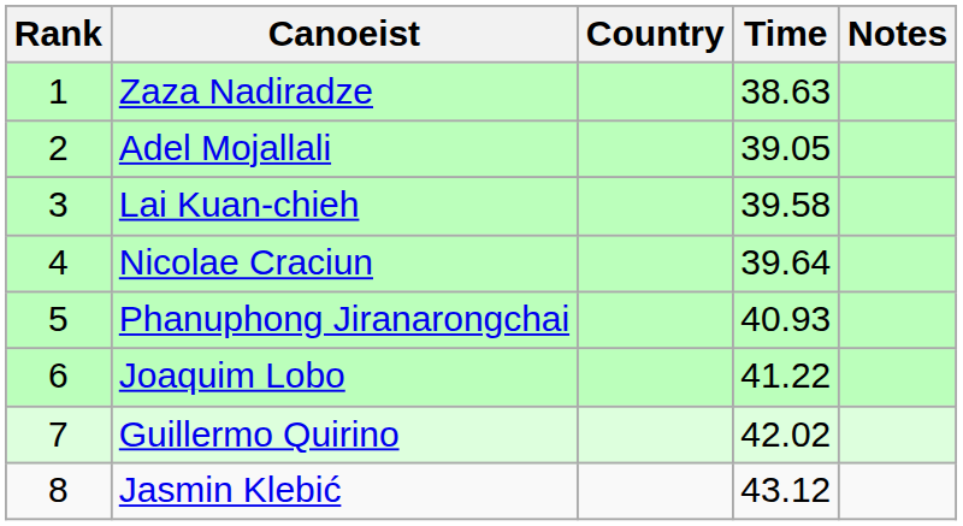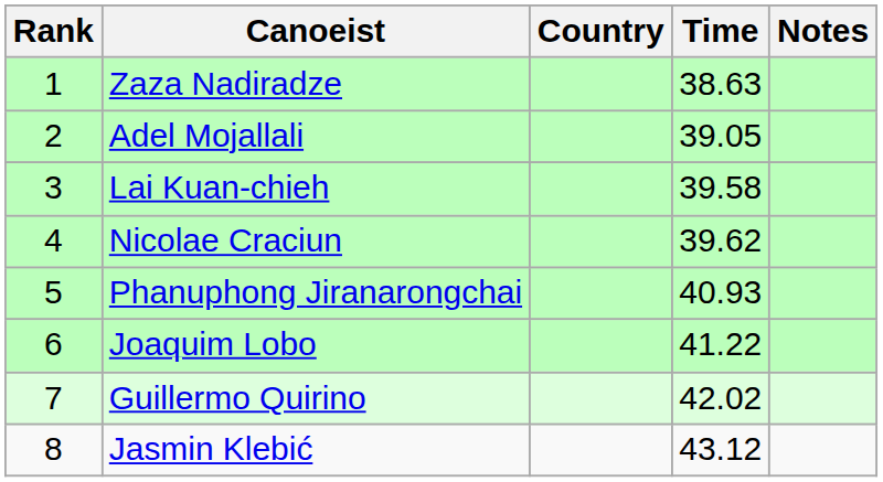Nicolae Craciun | Time: 39.64 -> 39.62
